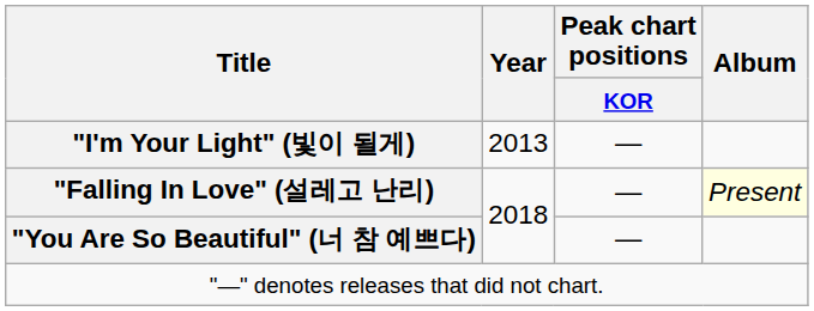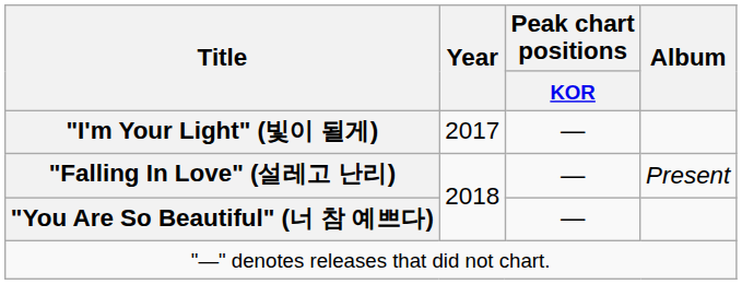"I'm Your Light" (빛이 될게) | Year: 2013 -> 2017
"Falling In Love" (설레고 난리) | Album: lightyellow background -> no background
